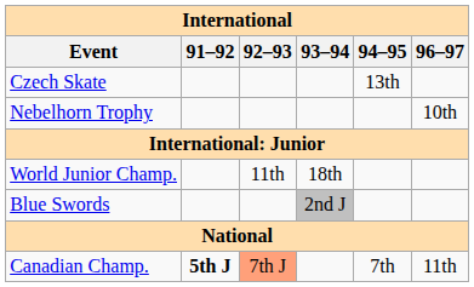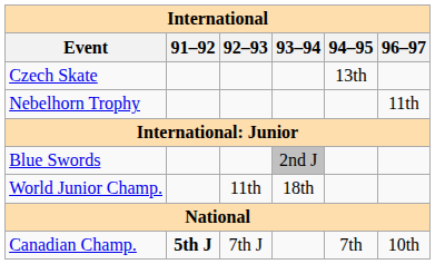Nebelhorn Trophy | 96–97: 10th -> 11th
rows swapped: World Junior Champ. <-> Blue Swords
Canadian Champ. | 92–93: lightsalmon background -> no background
Canadian Champ. | 96–97: 11th -> 10th
